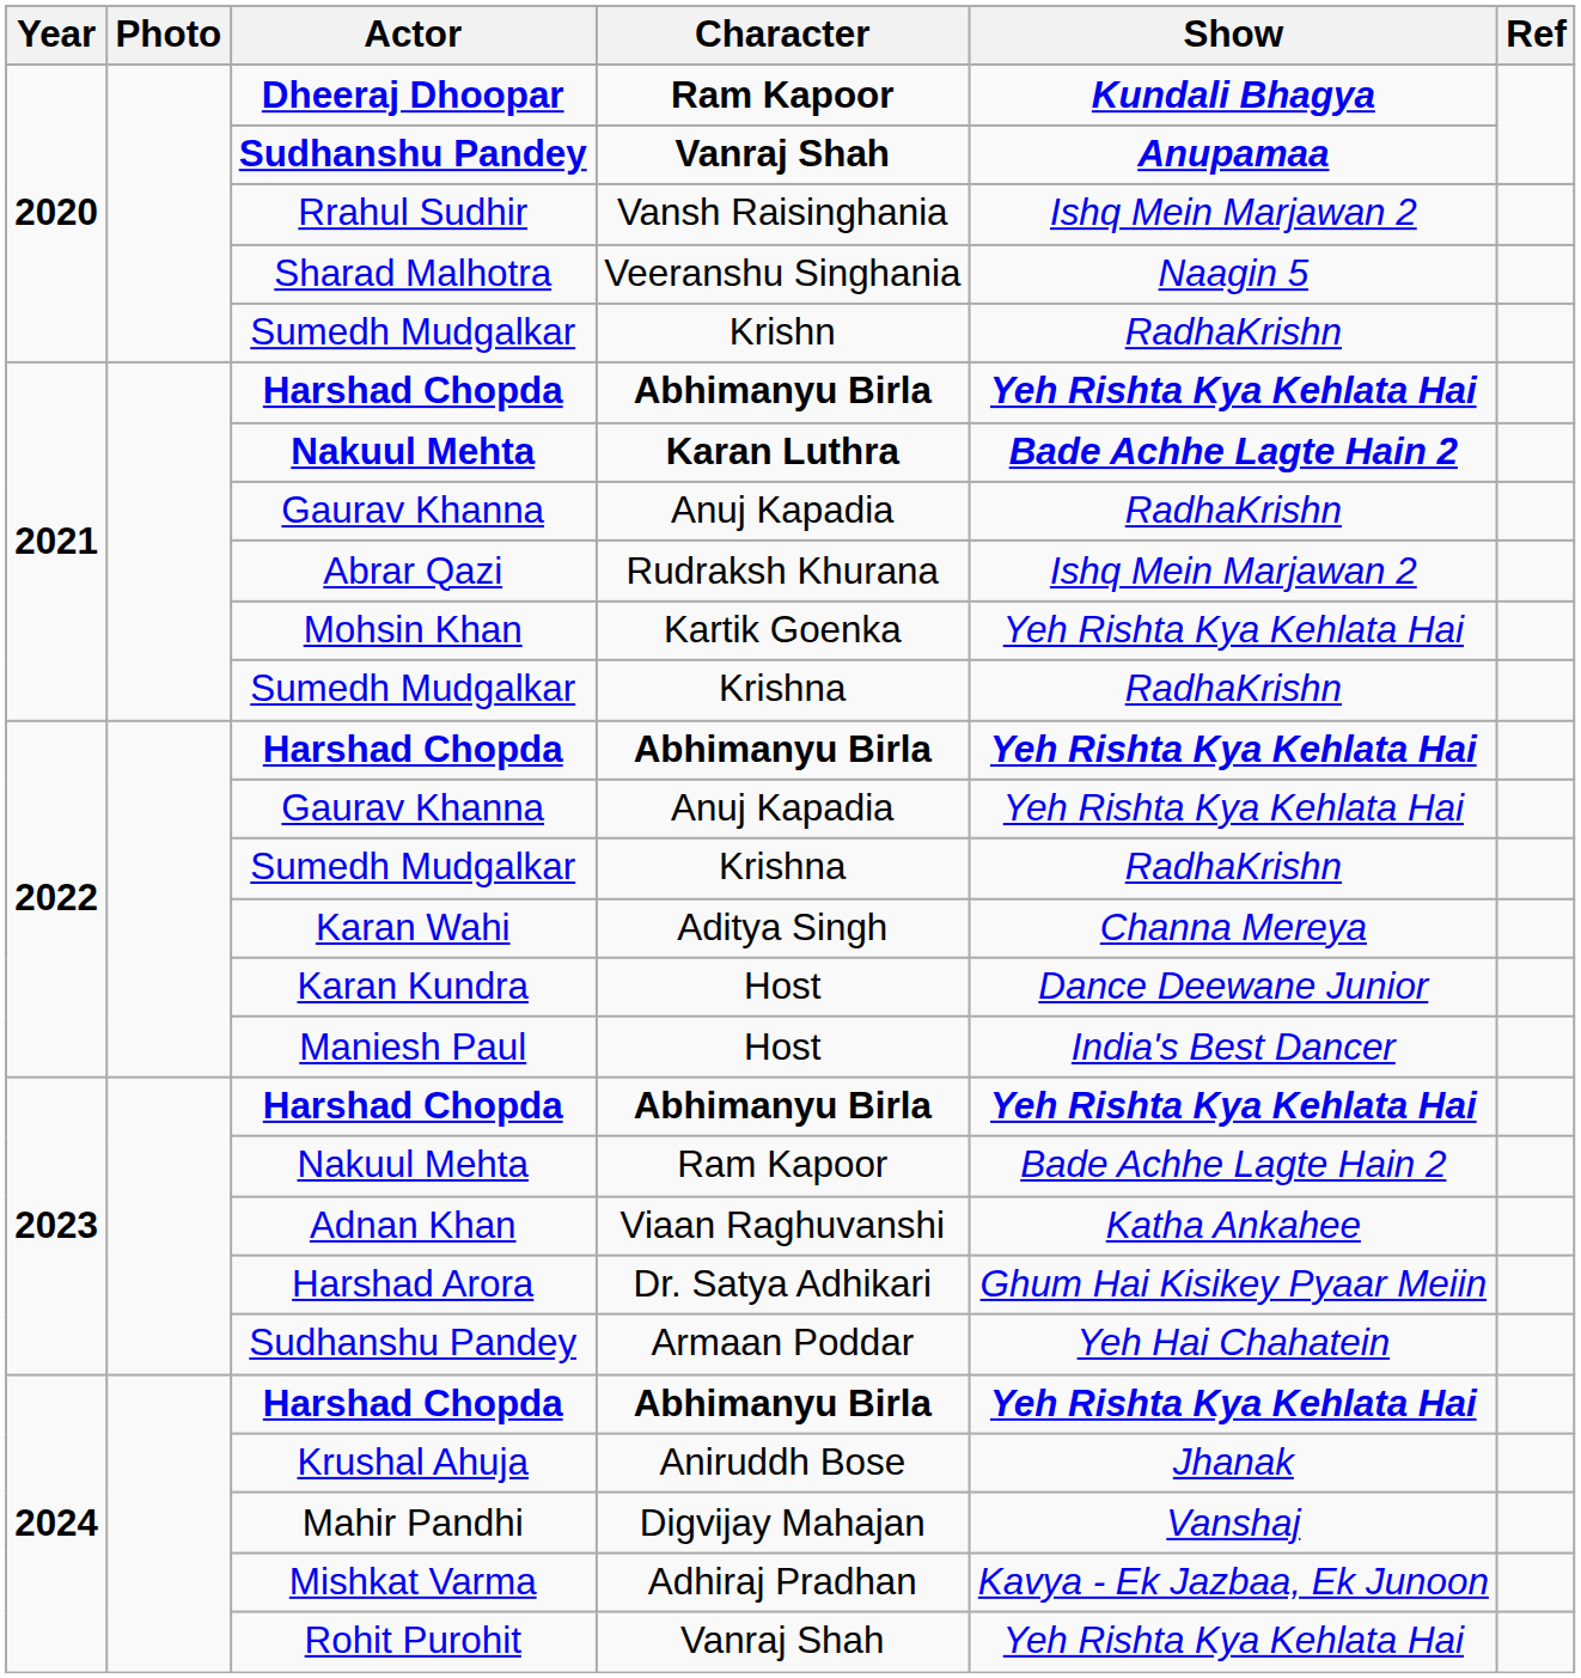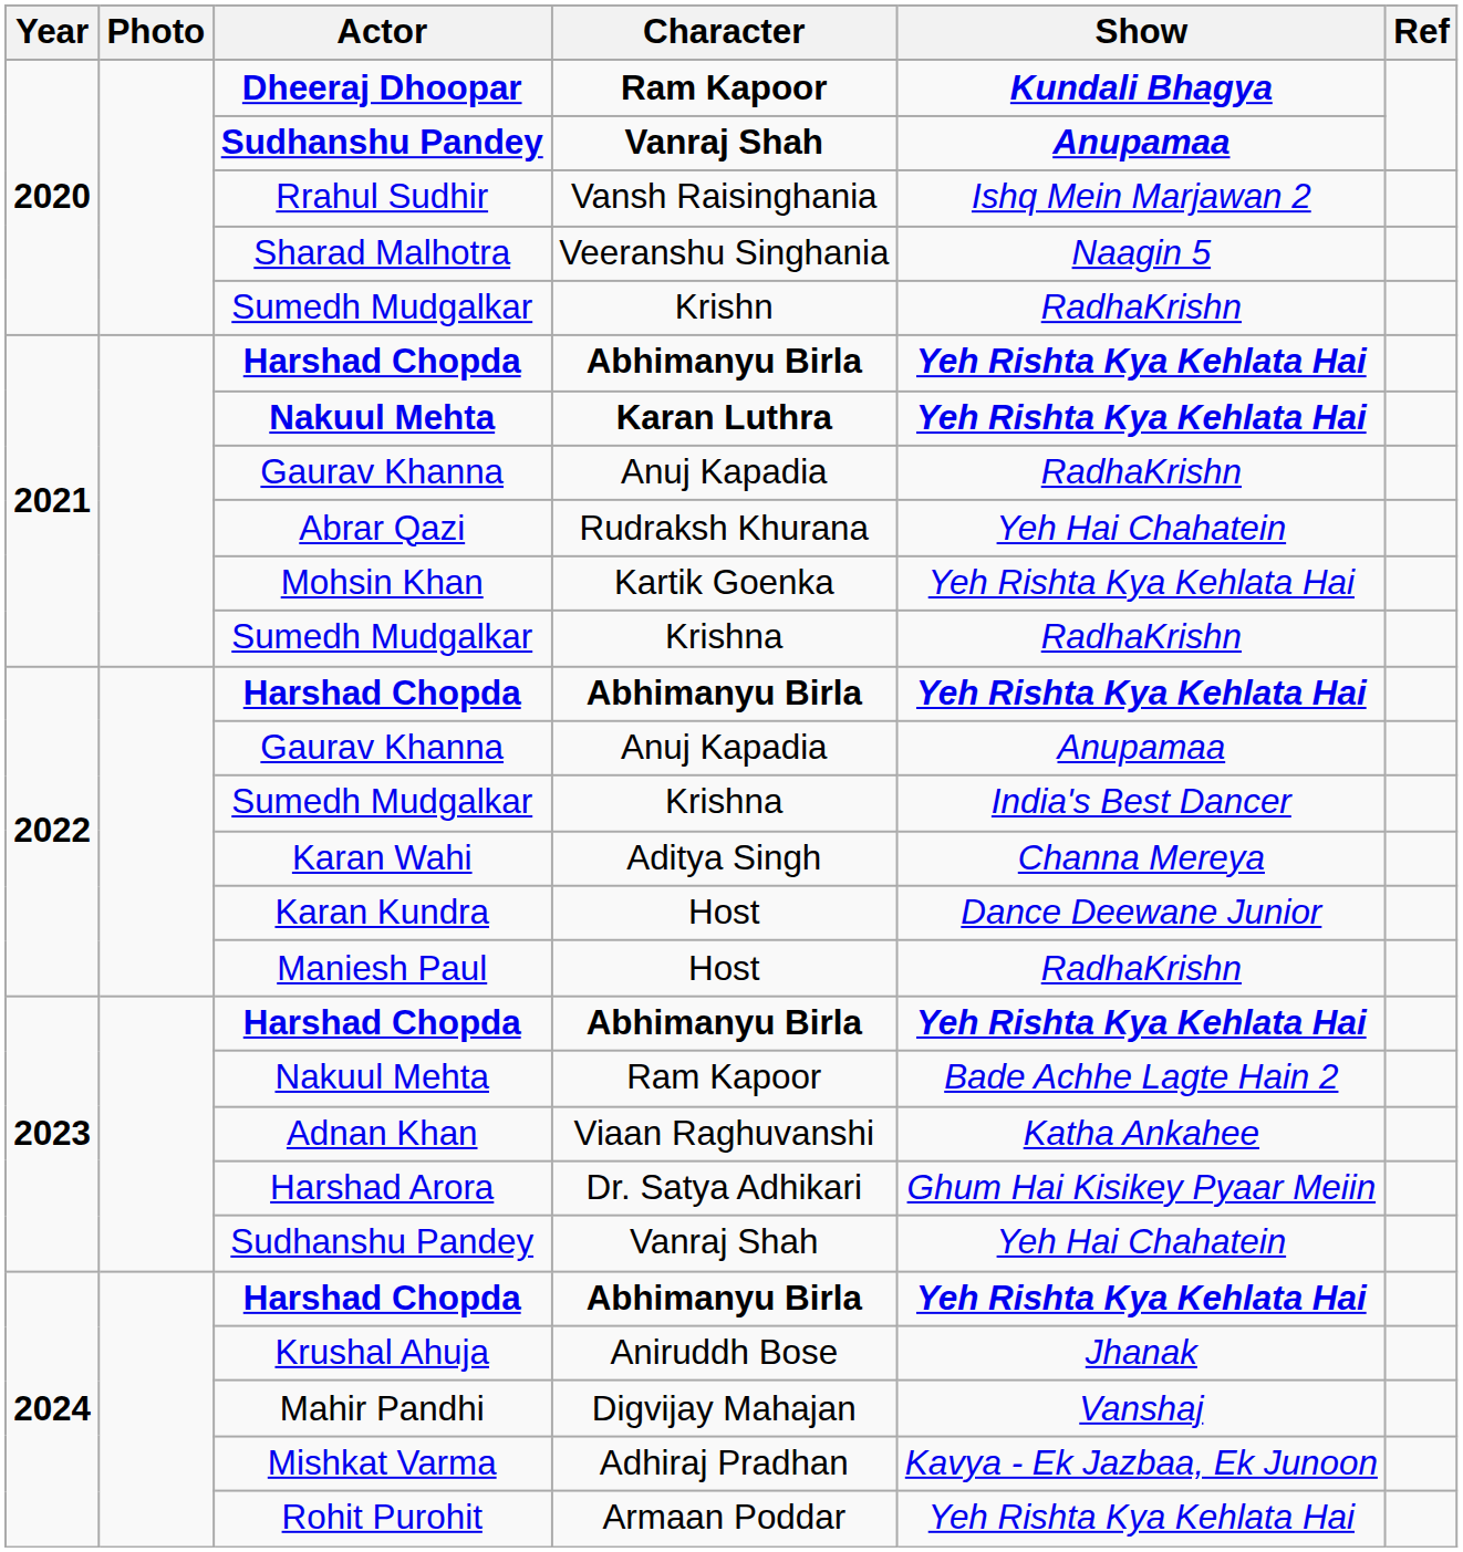2021 / Nakuul Mehta | Show: Bade Achhe Lagte Hain 2 -> Yeh Rishta Kya Kehlata Hai
Abrar Qazi | Show: Ishq Mein Marjawan 2 -> Yeh Hai Chahatein
2022 / Gaurav Khanna | Show: Yeh Rishta Kya Kehlata Hai -> Anupamaa
2022 / Sumedh Mudgalkar | Show: RadhaKrishn -> India's Best Dancer
Maniesh Paul | Show: India's Best Dancer -> RadhaKrishn
2023 / Sudhanshu Pandey | Character: Armaan Poddar -> Vanraj Shah
Rohit Purohit | Character: Vanraj Shah -> Armaan Poddar
